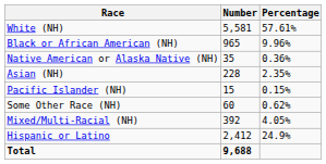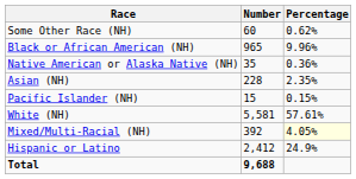rows swapped: White (NH) <-> Some Other Race (NH)
Mixed/Multi-Racial (NH) | Percentage: no background -> lightyellow background
